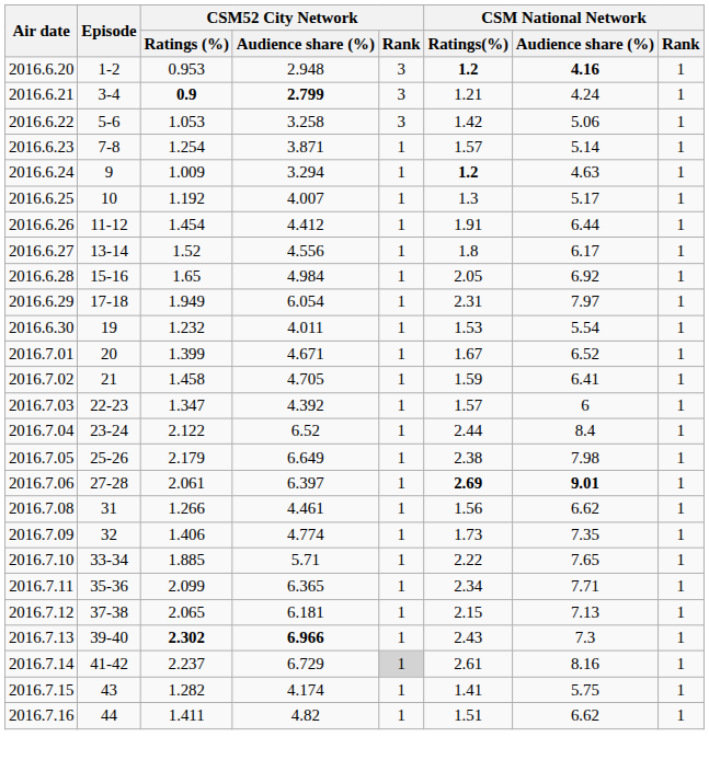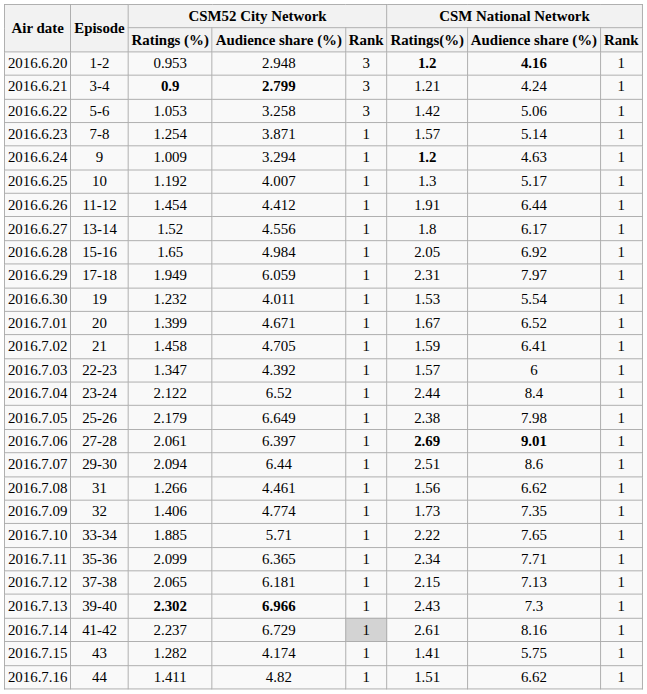2016.6.29 | CSM52 City Network / Audience share (%): 6.054 -> 6.059
+ row: 2016.7.07 | 29-30 | 2.094 | 6.44 | 1 | 2.51 | 8.6 | 1
